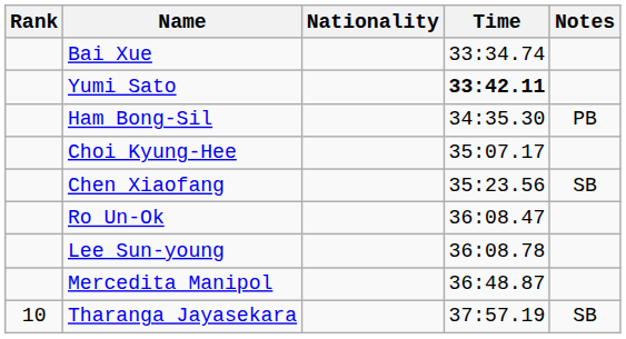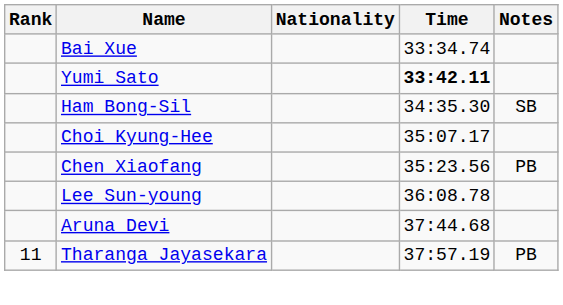Ham Bong-Sil | Notes: PB -> SB
Chen Xiaofang | Notes: SB -> PB
- row: Ro Un-Ok | 36:08.47
- row: Mercedita Manipol | 36:48.87
+ row: Aruna Devi | 37:44.68
Tharanga Jayasekara | Rank: 10 -> 11
Tharanga Jayasekara | Notes: SB -> PB
